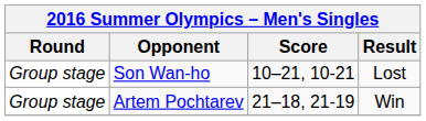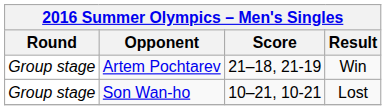rows swapped: Son Wan-ho <-> Artem Pochtarev
